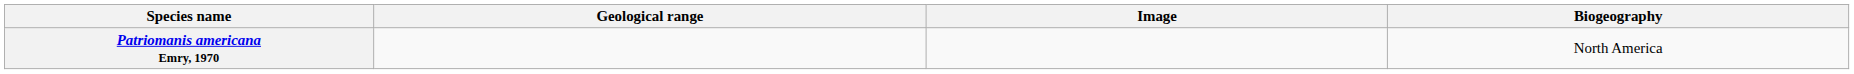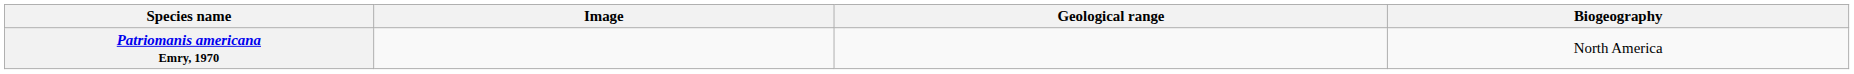columns swapped: Image <-> Geological range
